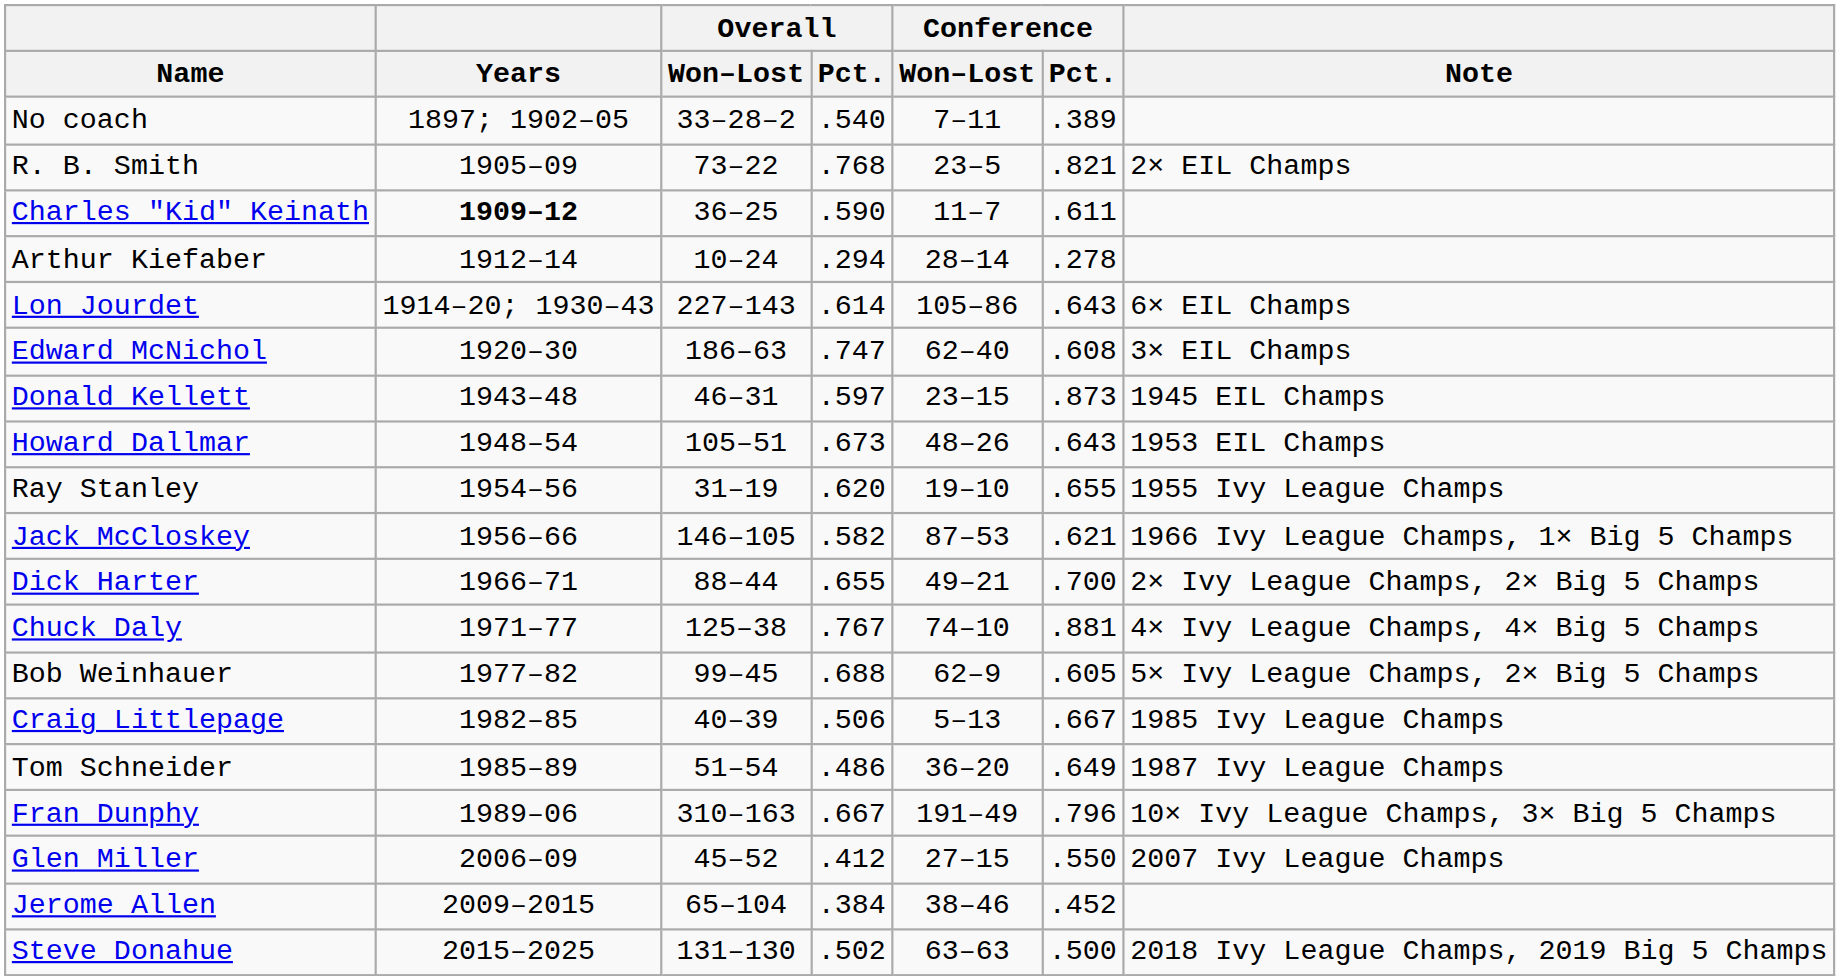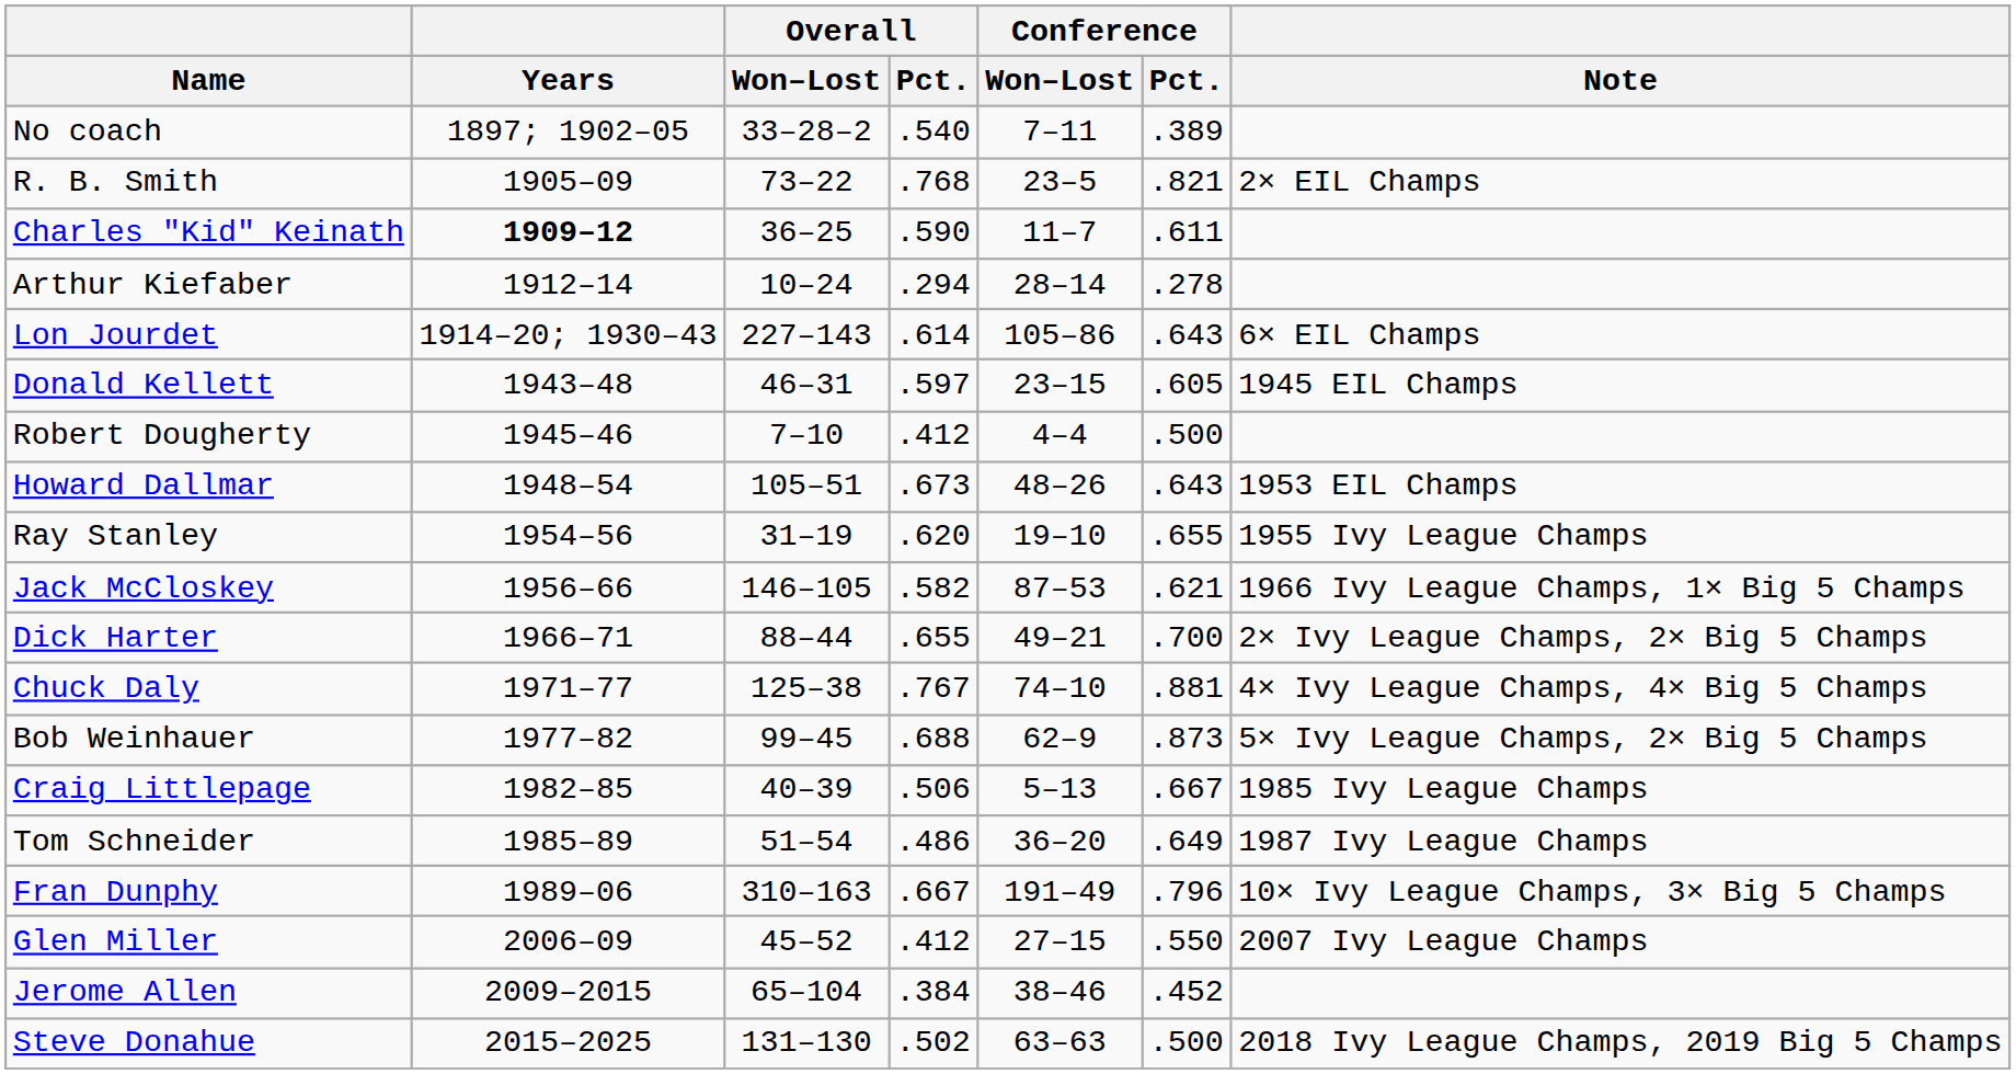- row: Edward McNichol | 1920–30 | 186–63 | .747 | 62–40 | .608 | 3× EIL Champs
Donald Kellett | Conference / Pct.: .873 -> .605
+ row: Robert Dougherty | 1945–46 | 7–10 | .412 | 4–4 | .500
Bob Weinhauer | Conference / Pct.: .605 -> .873
